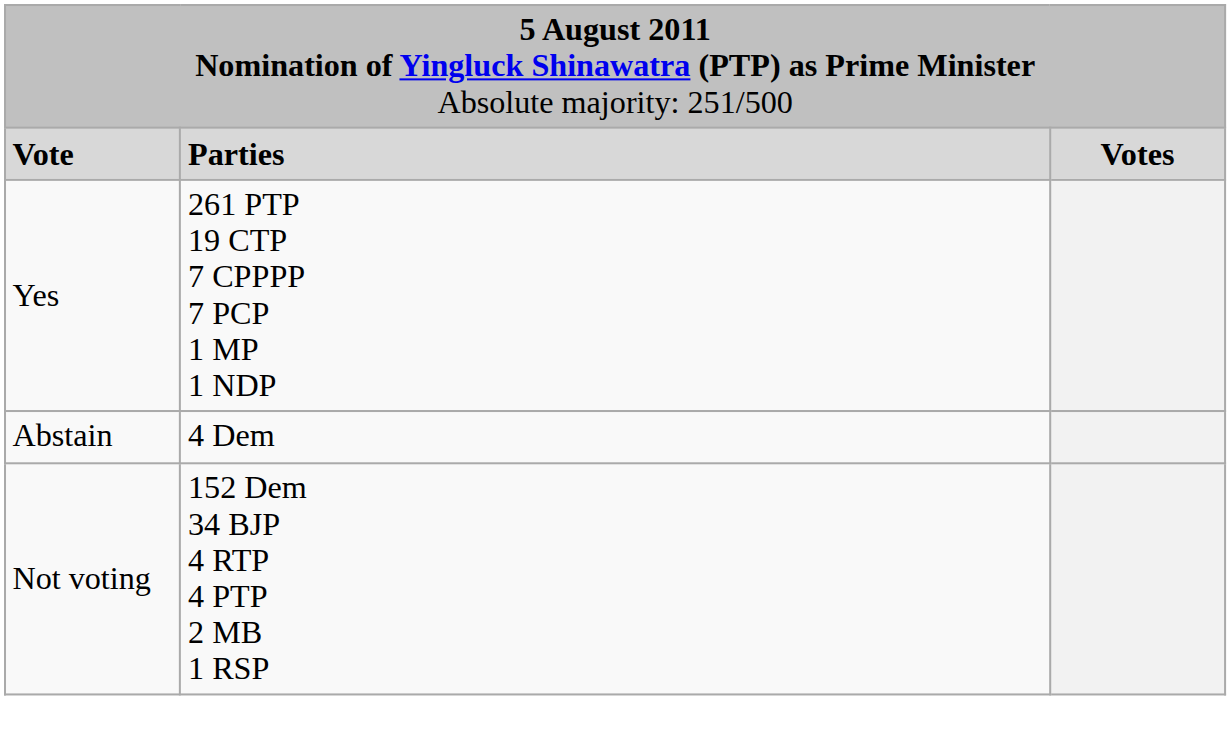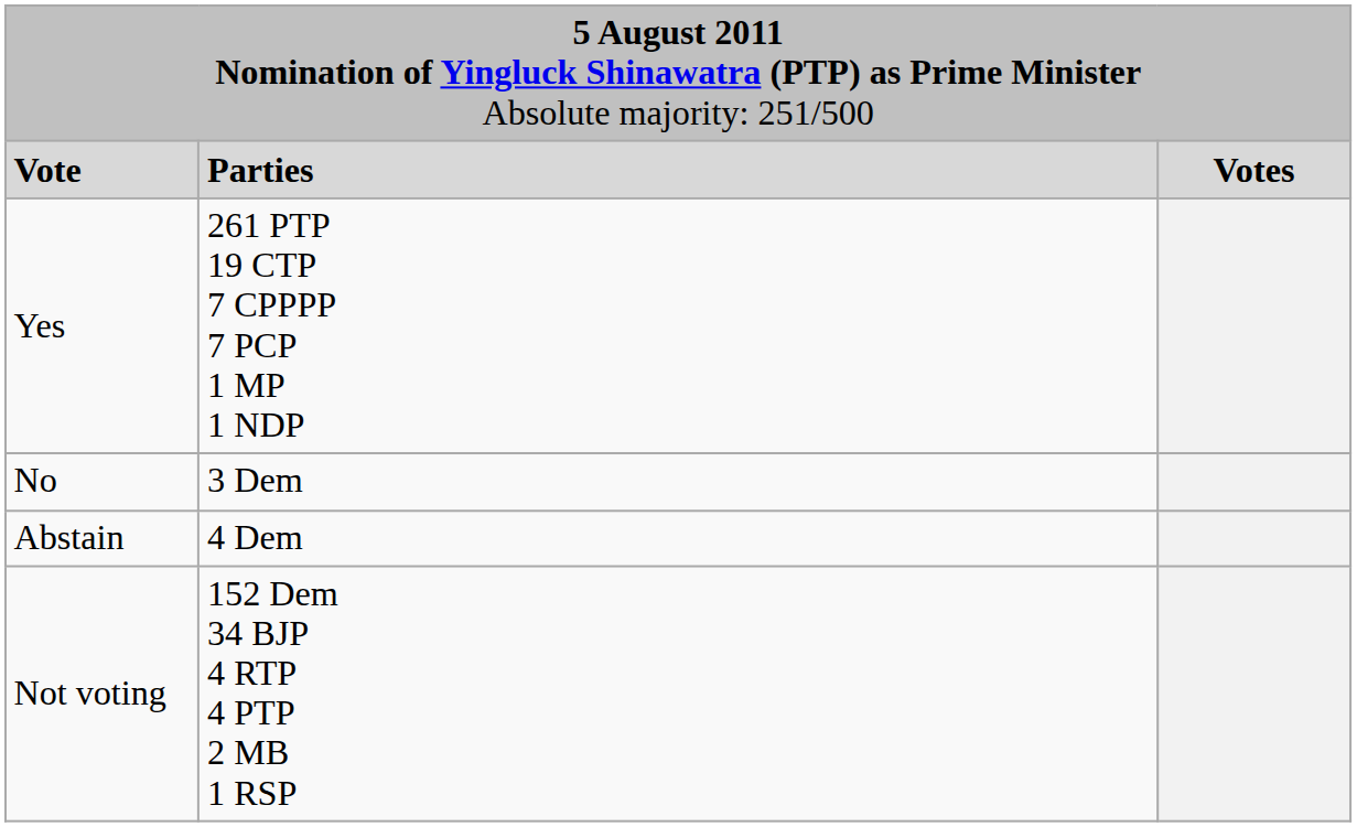+ row: No | 3 Dem
